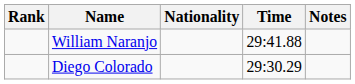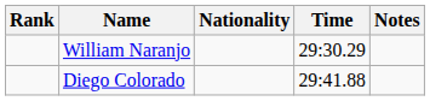William Naranjo | Time: 29:41.88 -> 29:30.29
Diego Colorado | Time: 29:30.29 -> 29:41.88
